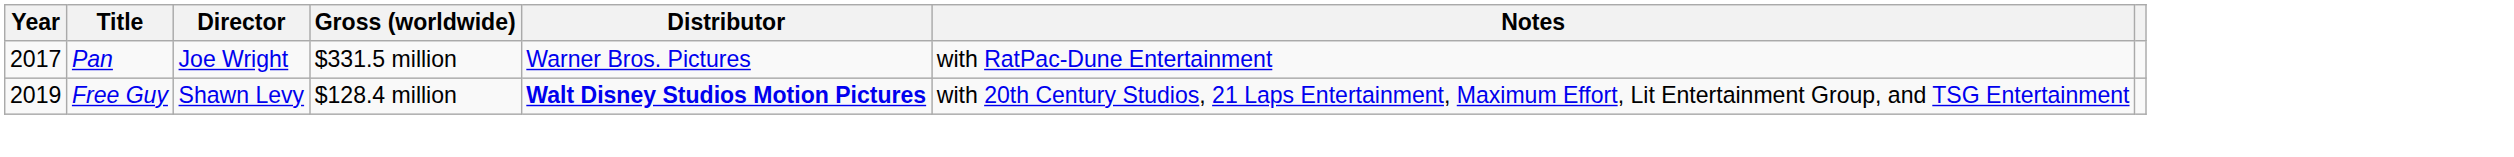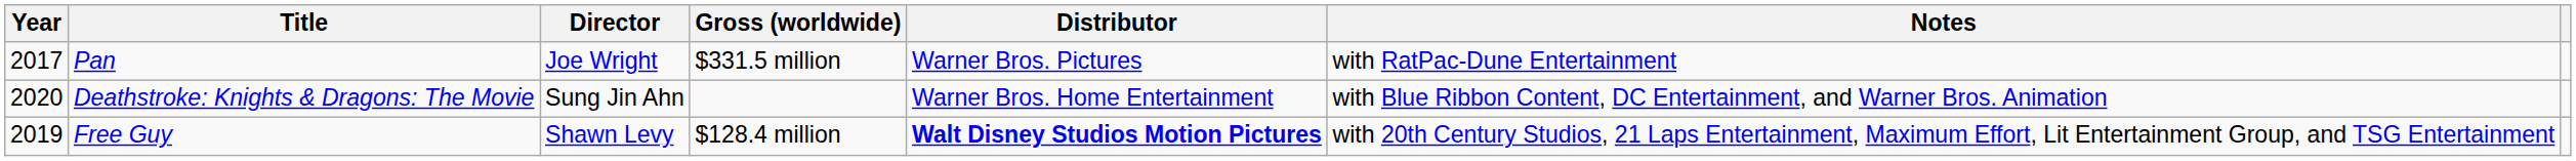+ row: 2020 | Deathstroke: Knights & Dragons: The Movie | Sung Jin Ahn | Warner Bros. Home Entertainment | with Blue Ribbon Content, DC Entertainment, and Warner Bros. Animation
